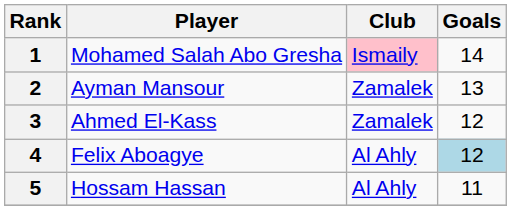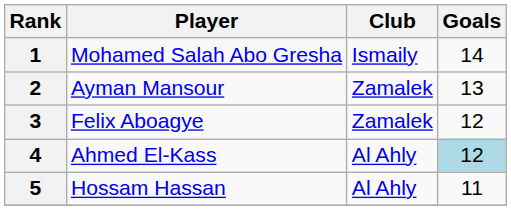1 | Club: pink background -> no background
3 | Player: Ahmed El-Kass -> Felix Aboagye
4 | Player: Felix Aboagye -> Ahmed El-Kass
